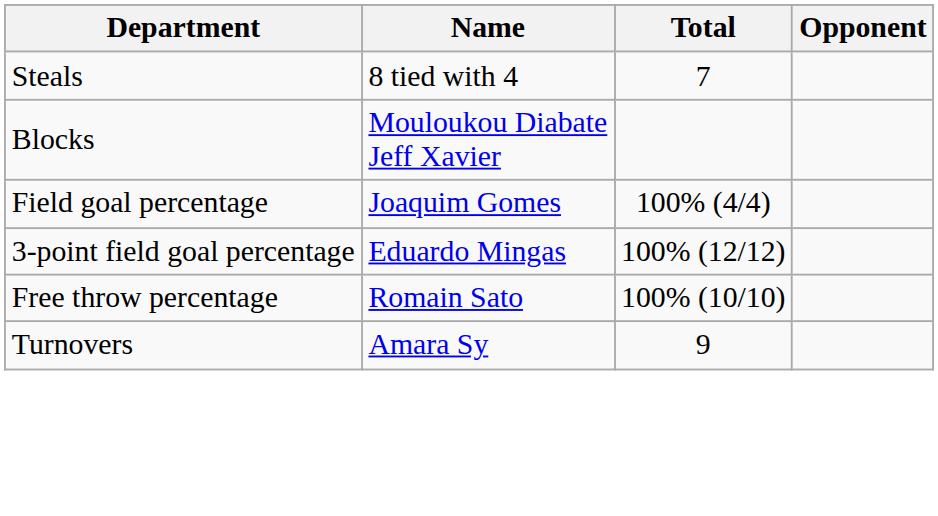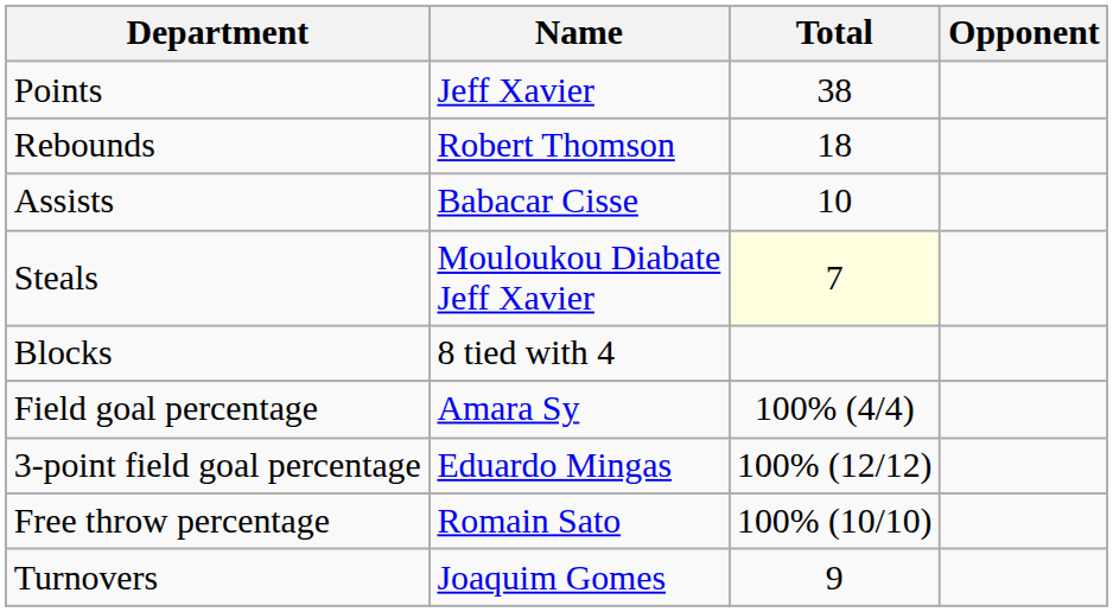+ row: Points | Jeff Xavier | 38
+ row: Rebounds | Robert Thomson | 18
+ row: Assists | Babacar Cisse | 10
Steals | Name: 8 tied with 4 -> Mouloukou Diabate Jeff Xavier
Steals | Total: no background -> lightyellow background
Blocks | Name: Mouloukou Diabate Jeff Xavier -> 8 tied with 4
Field goal percentage | Name: Joaquim Gomes -> Amara Sy
Turnovers | Name: Amara Sy -> Joaquim Gomes
